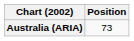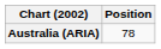Australia (ARIA) | Position: 73 -> 78
